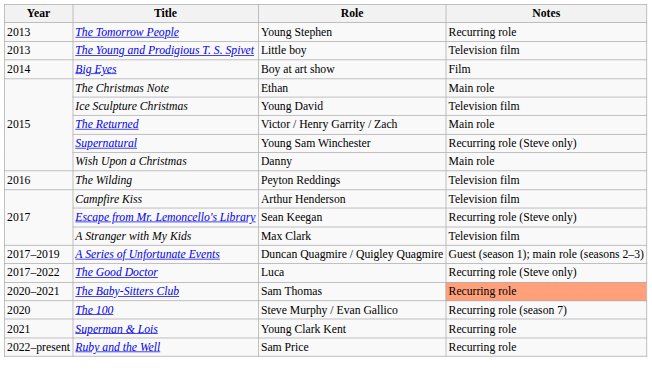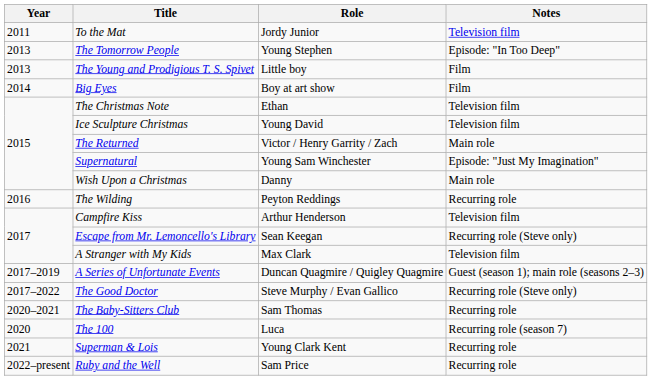+ row: 2011 | To the Mat | Jordy Junior | Television film
The Tomorrow People | Notes: Recurring role -> Episode: "In Too Deep"
The Young and Prodigious T. S. Spivet | Notes: Television film -> Film
The Christmas Note | Notes: Main role -> Television film
Supernatural | Notes: Recurring role (Steve only) -> Episode: "Just My Imagination"
The Wilding | Notes: Television film -> Recurring role
The Good Doctor | Role: Luca -> Steve Murphy / Evan Gallico
The Baby-Sitters Club | Notes: lightsalmon background -> no background
The 100 | Role: Steve Murphy / Evan Gallico -> Luca
